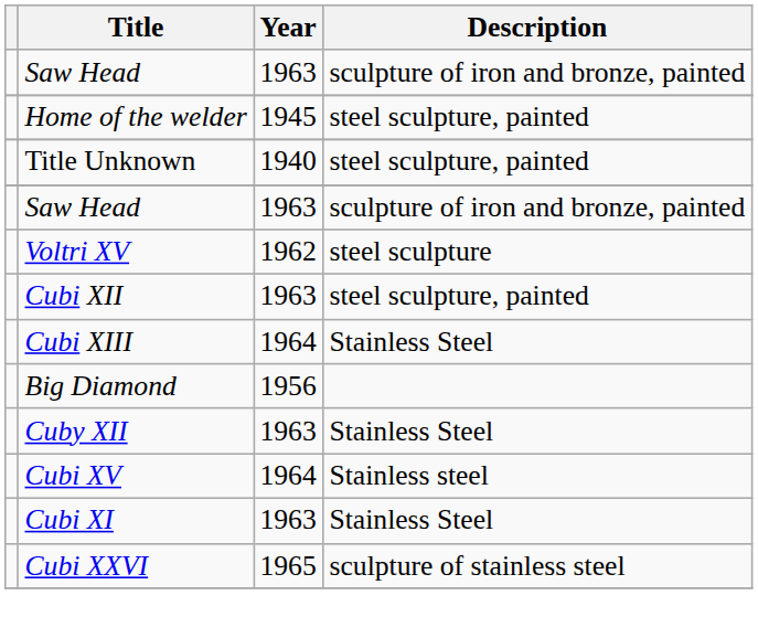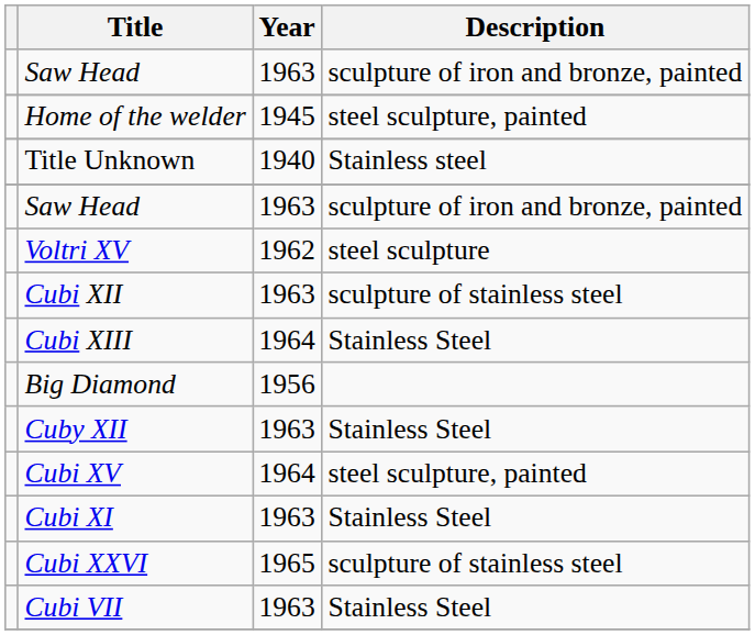Title Unknown | Description: steel sculpture, painted -> Stainless steel
Cubi XII | Description: steel sculpture, painted -> sculpture of stainless steel
Cubi XV | Description: Stainless steel -> steel sculpture, painted
+ row: Cubi VII | 1963 | Stainless Steel
